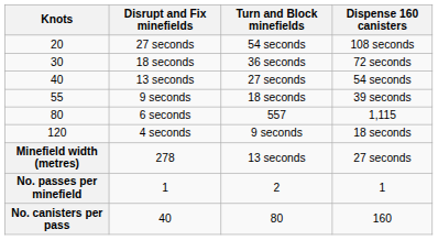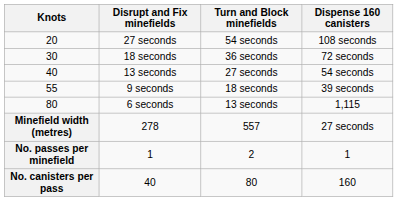6 seconds | Turn and Block minefields: 557 -> 13 seconds
- row: 120 | 4 seconds | 9 seconds | 18 seconds
278 | Turn and Block minefields: 13 seconds -> 557
